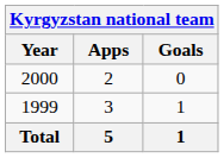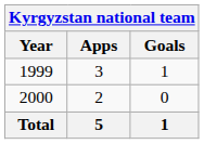rows swapped: 1999 <-> 2000
